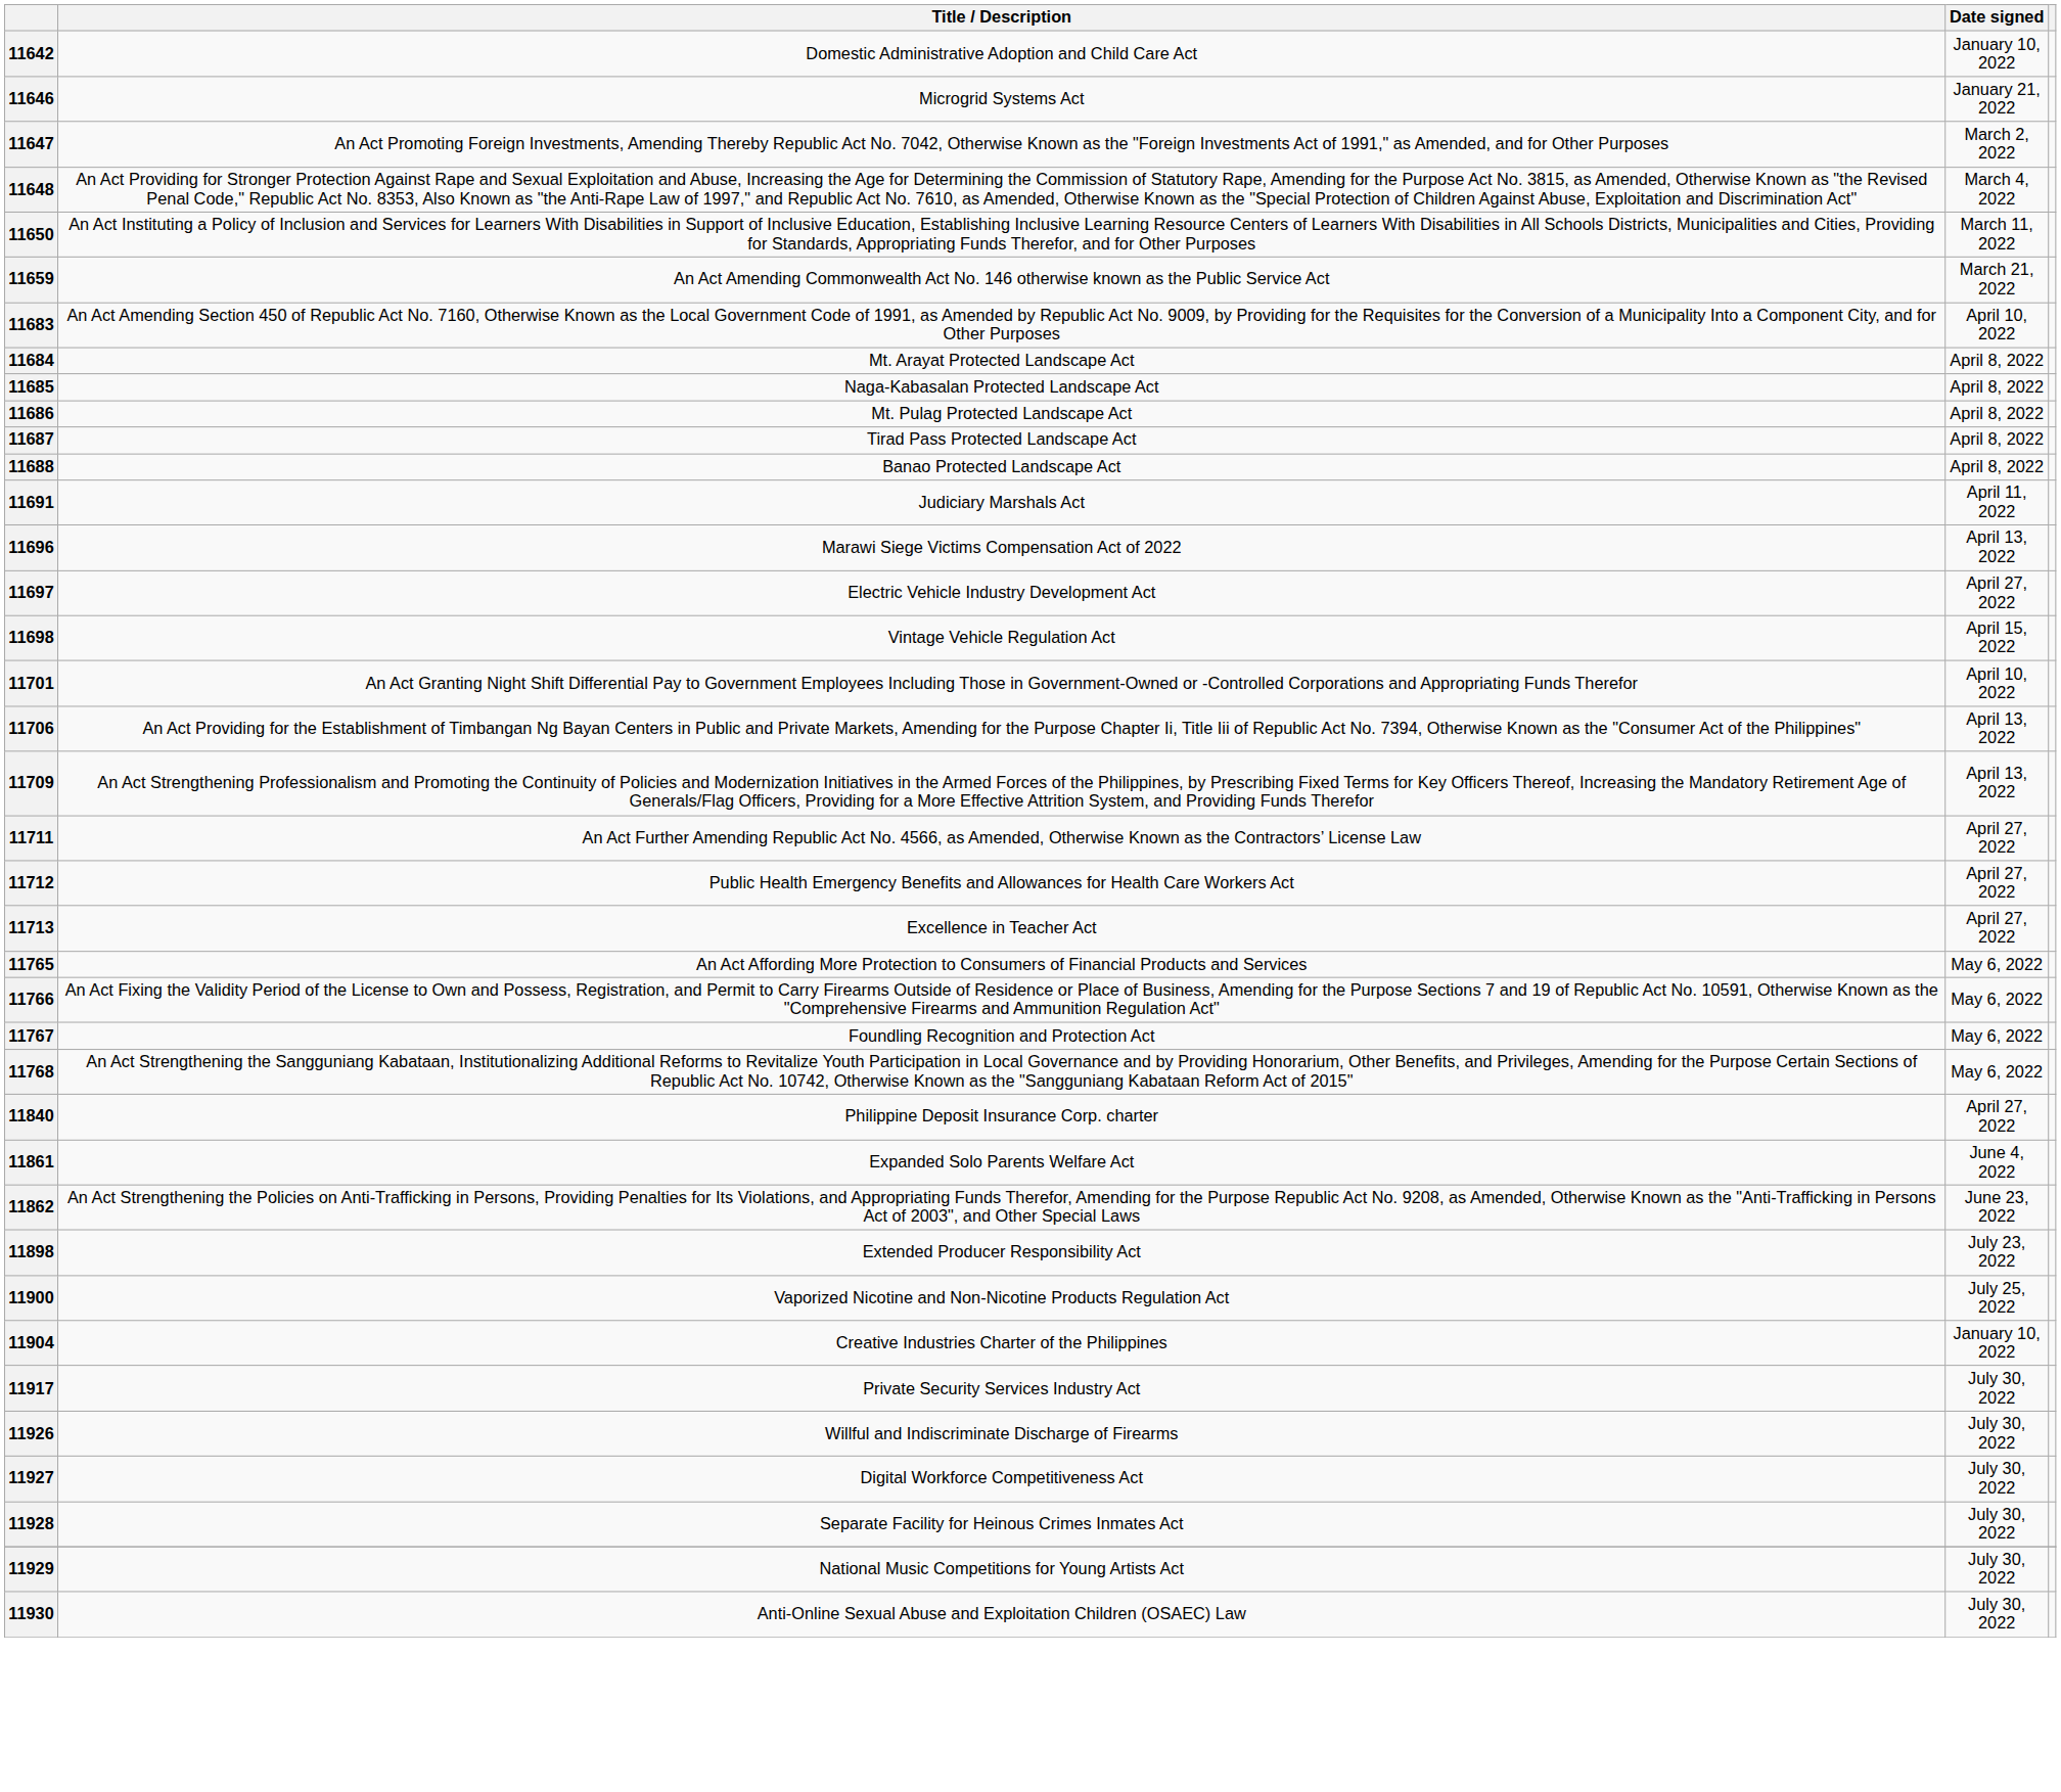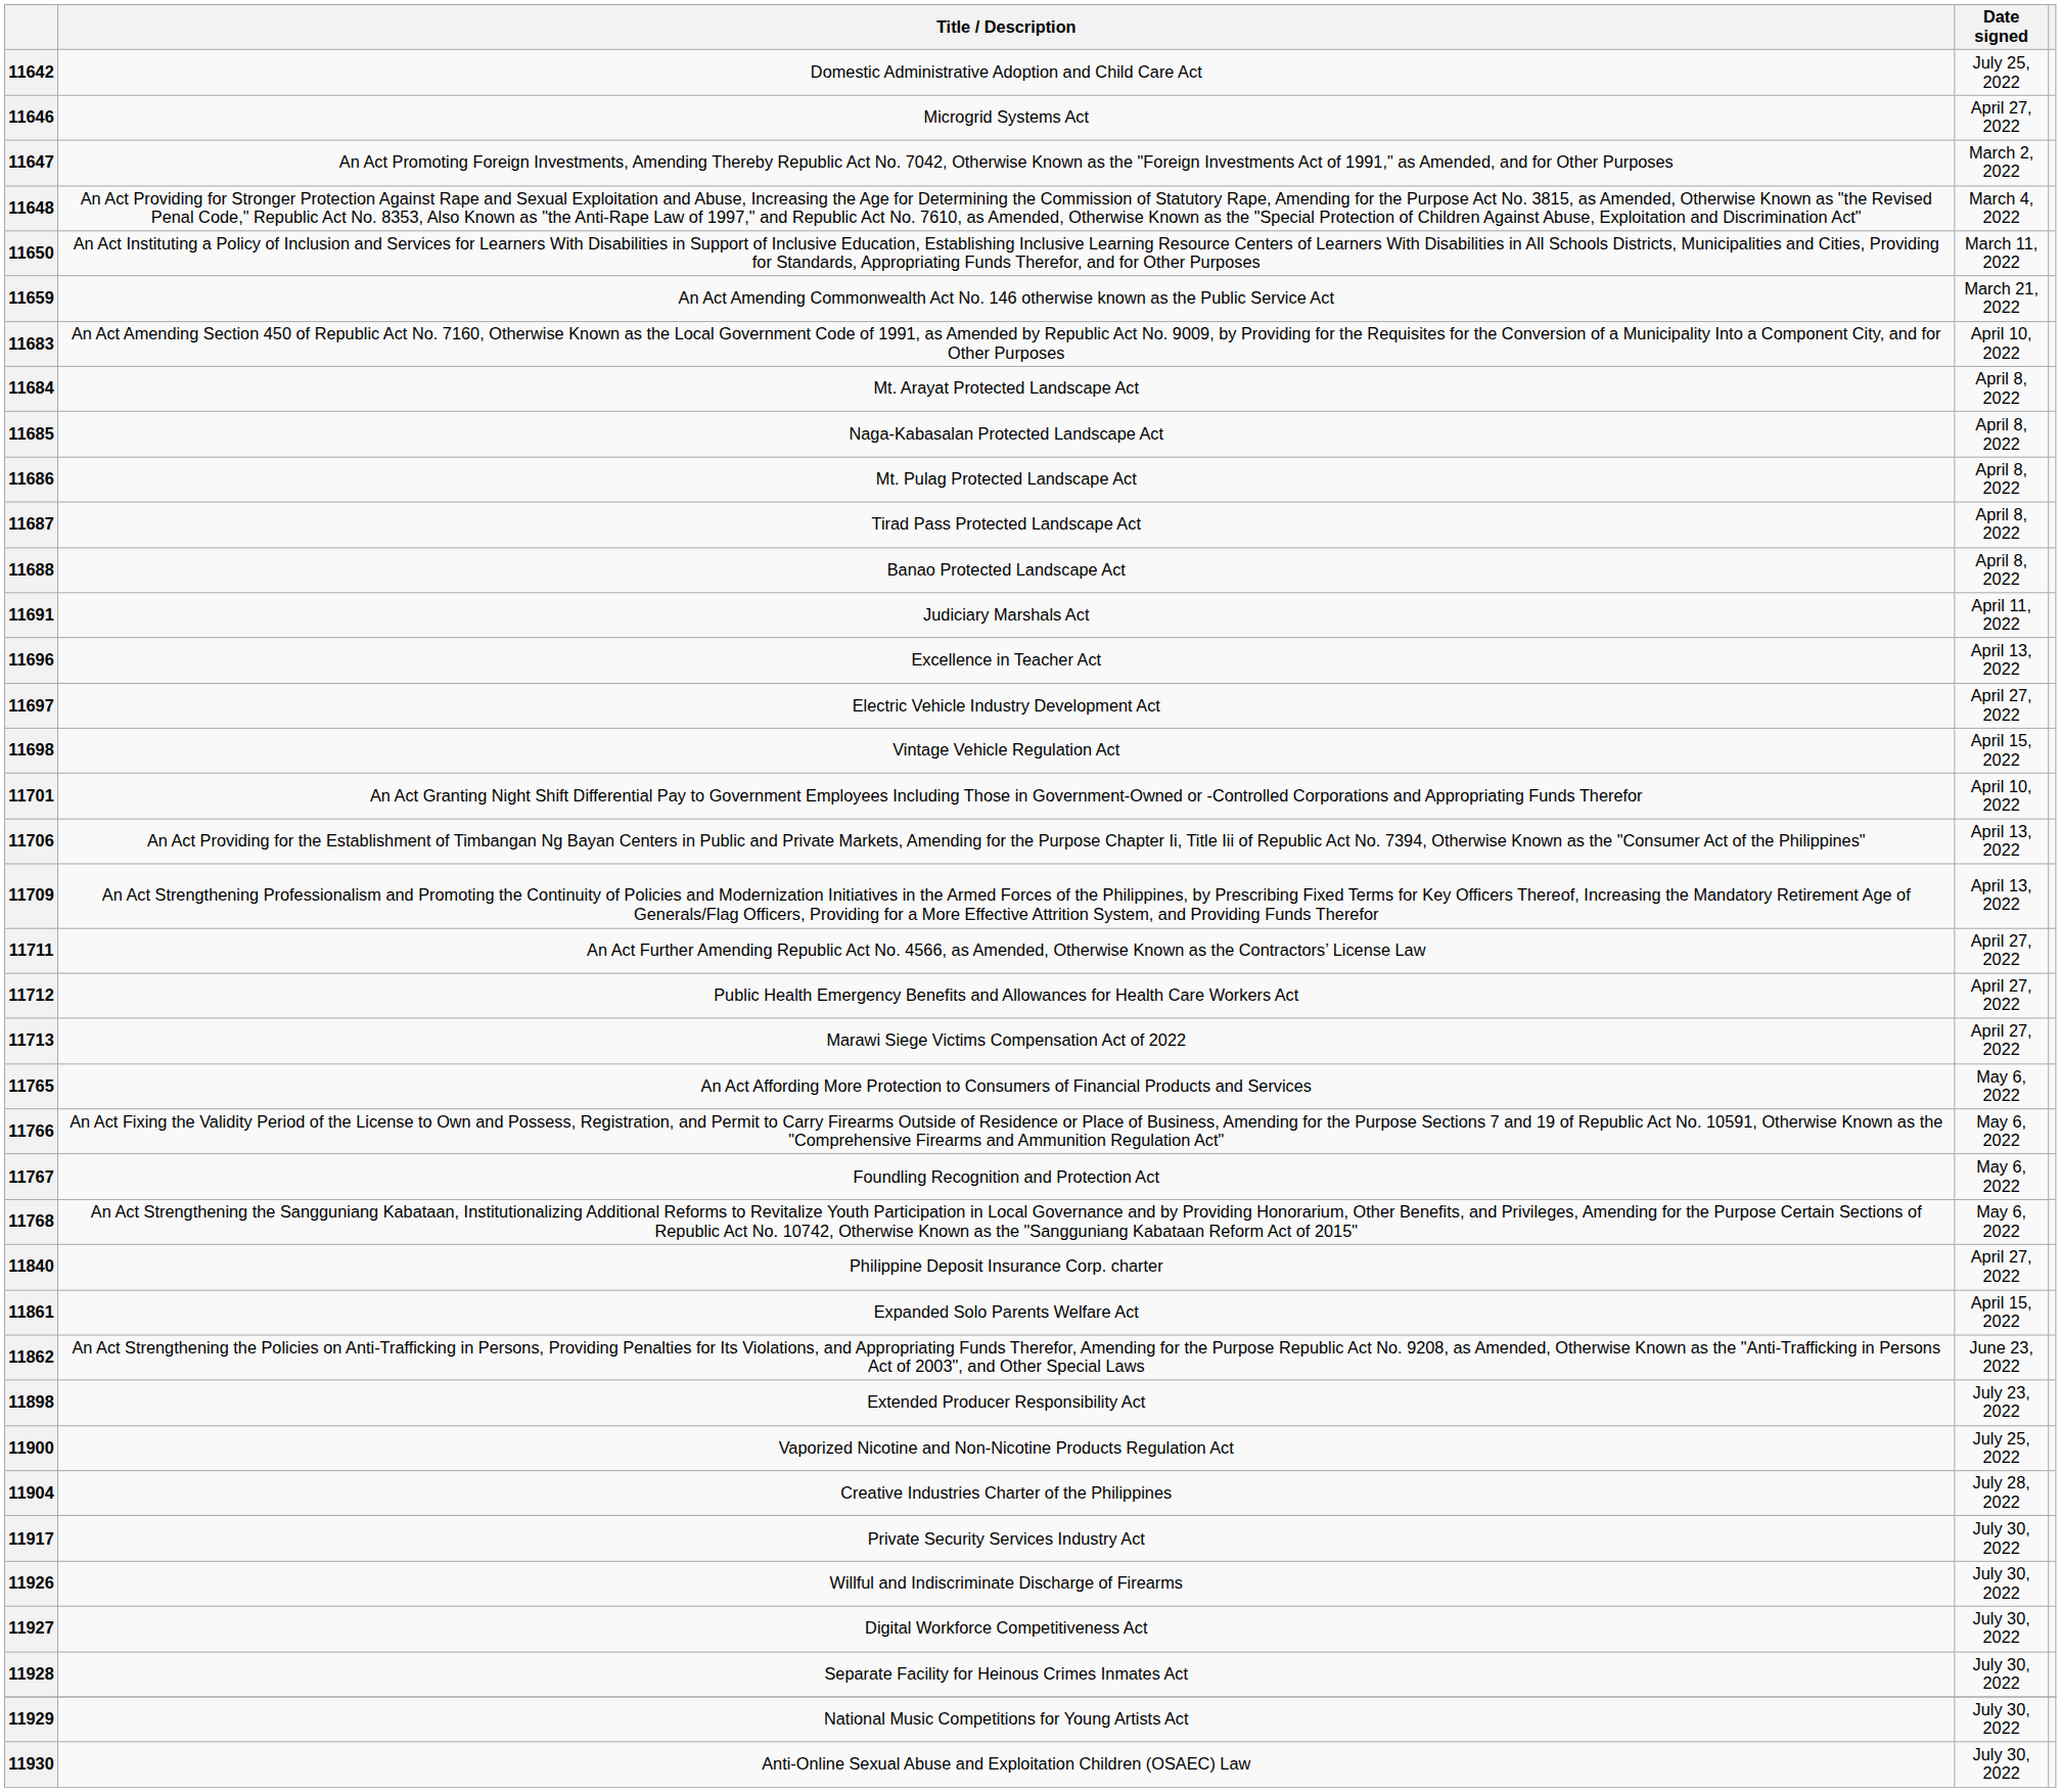11642 | Date signed: January 10, 2022 -> July 25, 2022
11646 | Date signed: January 21, 2022 -> April 27, 2022
11696 | Title / Description: Marawi Siege Victims Compensation Act of 2022 -> Excellence in Teacher Act
11713 | Title / Description: Excellence in Teacher Act -> Marawi Siege Victims Compensation Act of 2022
11861 | Date signed: June 4, 2022 -> April 15, 2022
11904 | Date signed: January 10, 2022 -> July 28, 2022
